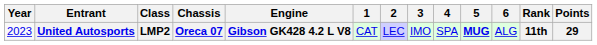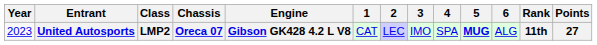United Autosports | Points: 29 -> 27
